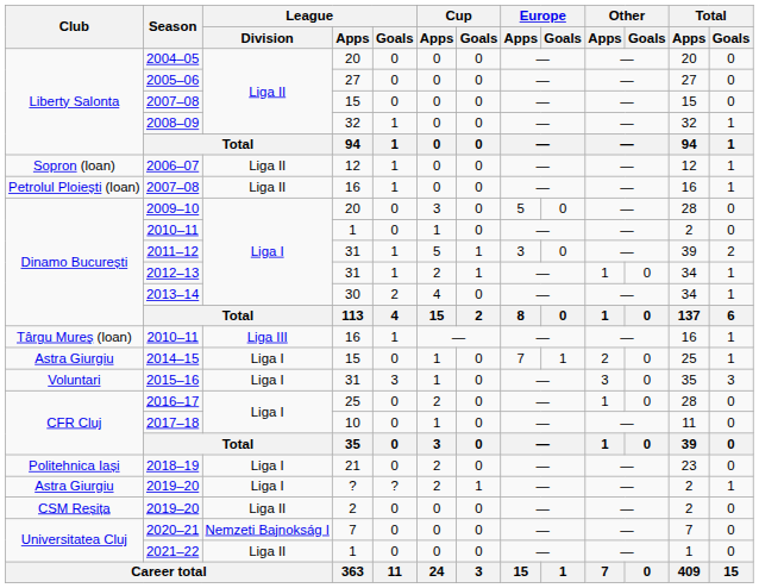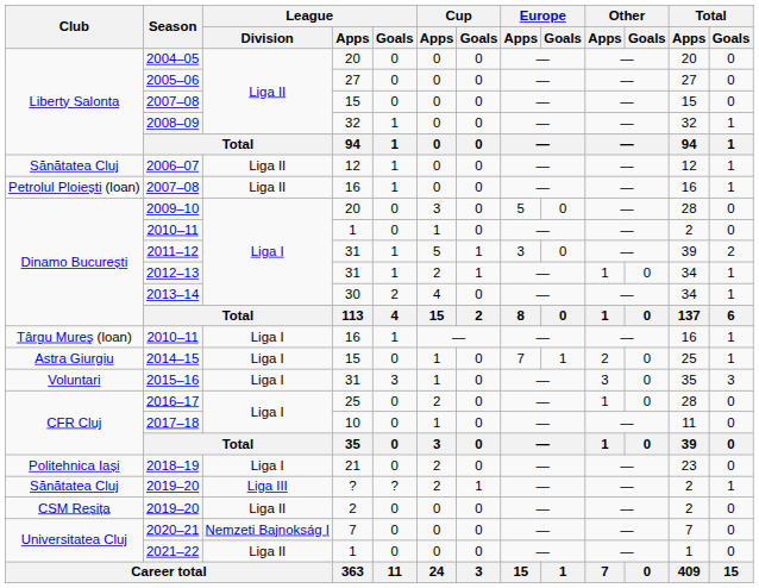2006–07 | Club: Sopron (loan) -> Sănătatea Cluj
2010–11 / 16 | League / Division: Liga III -> Liga I
2019–20 / ? | Club: Astra Giurgiu -> Sănătatea Cluj
2019–20 / ? | League / Division: Liga I -> Liga III
